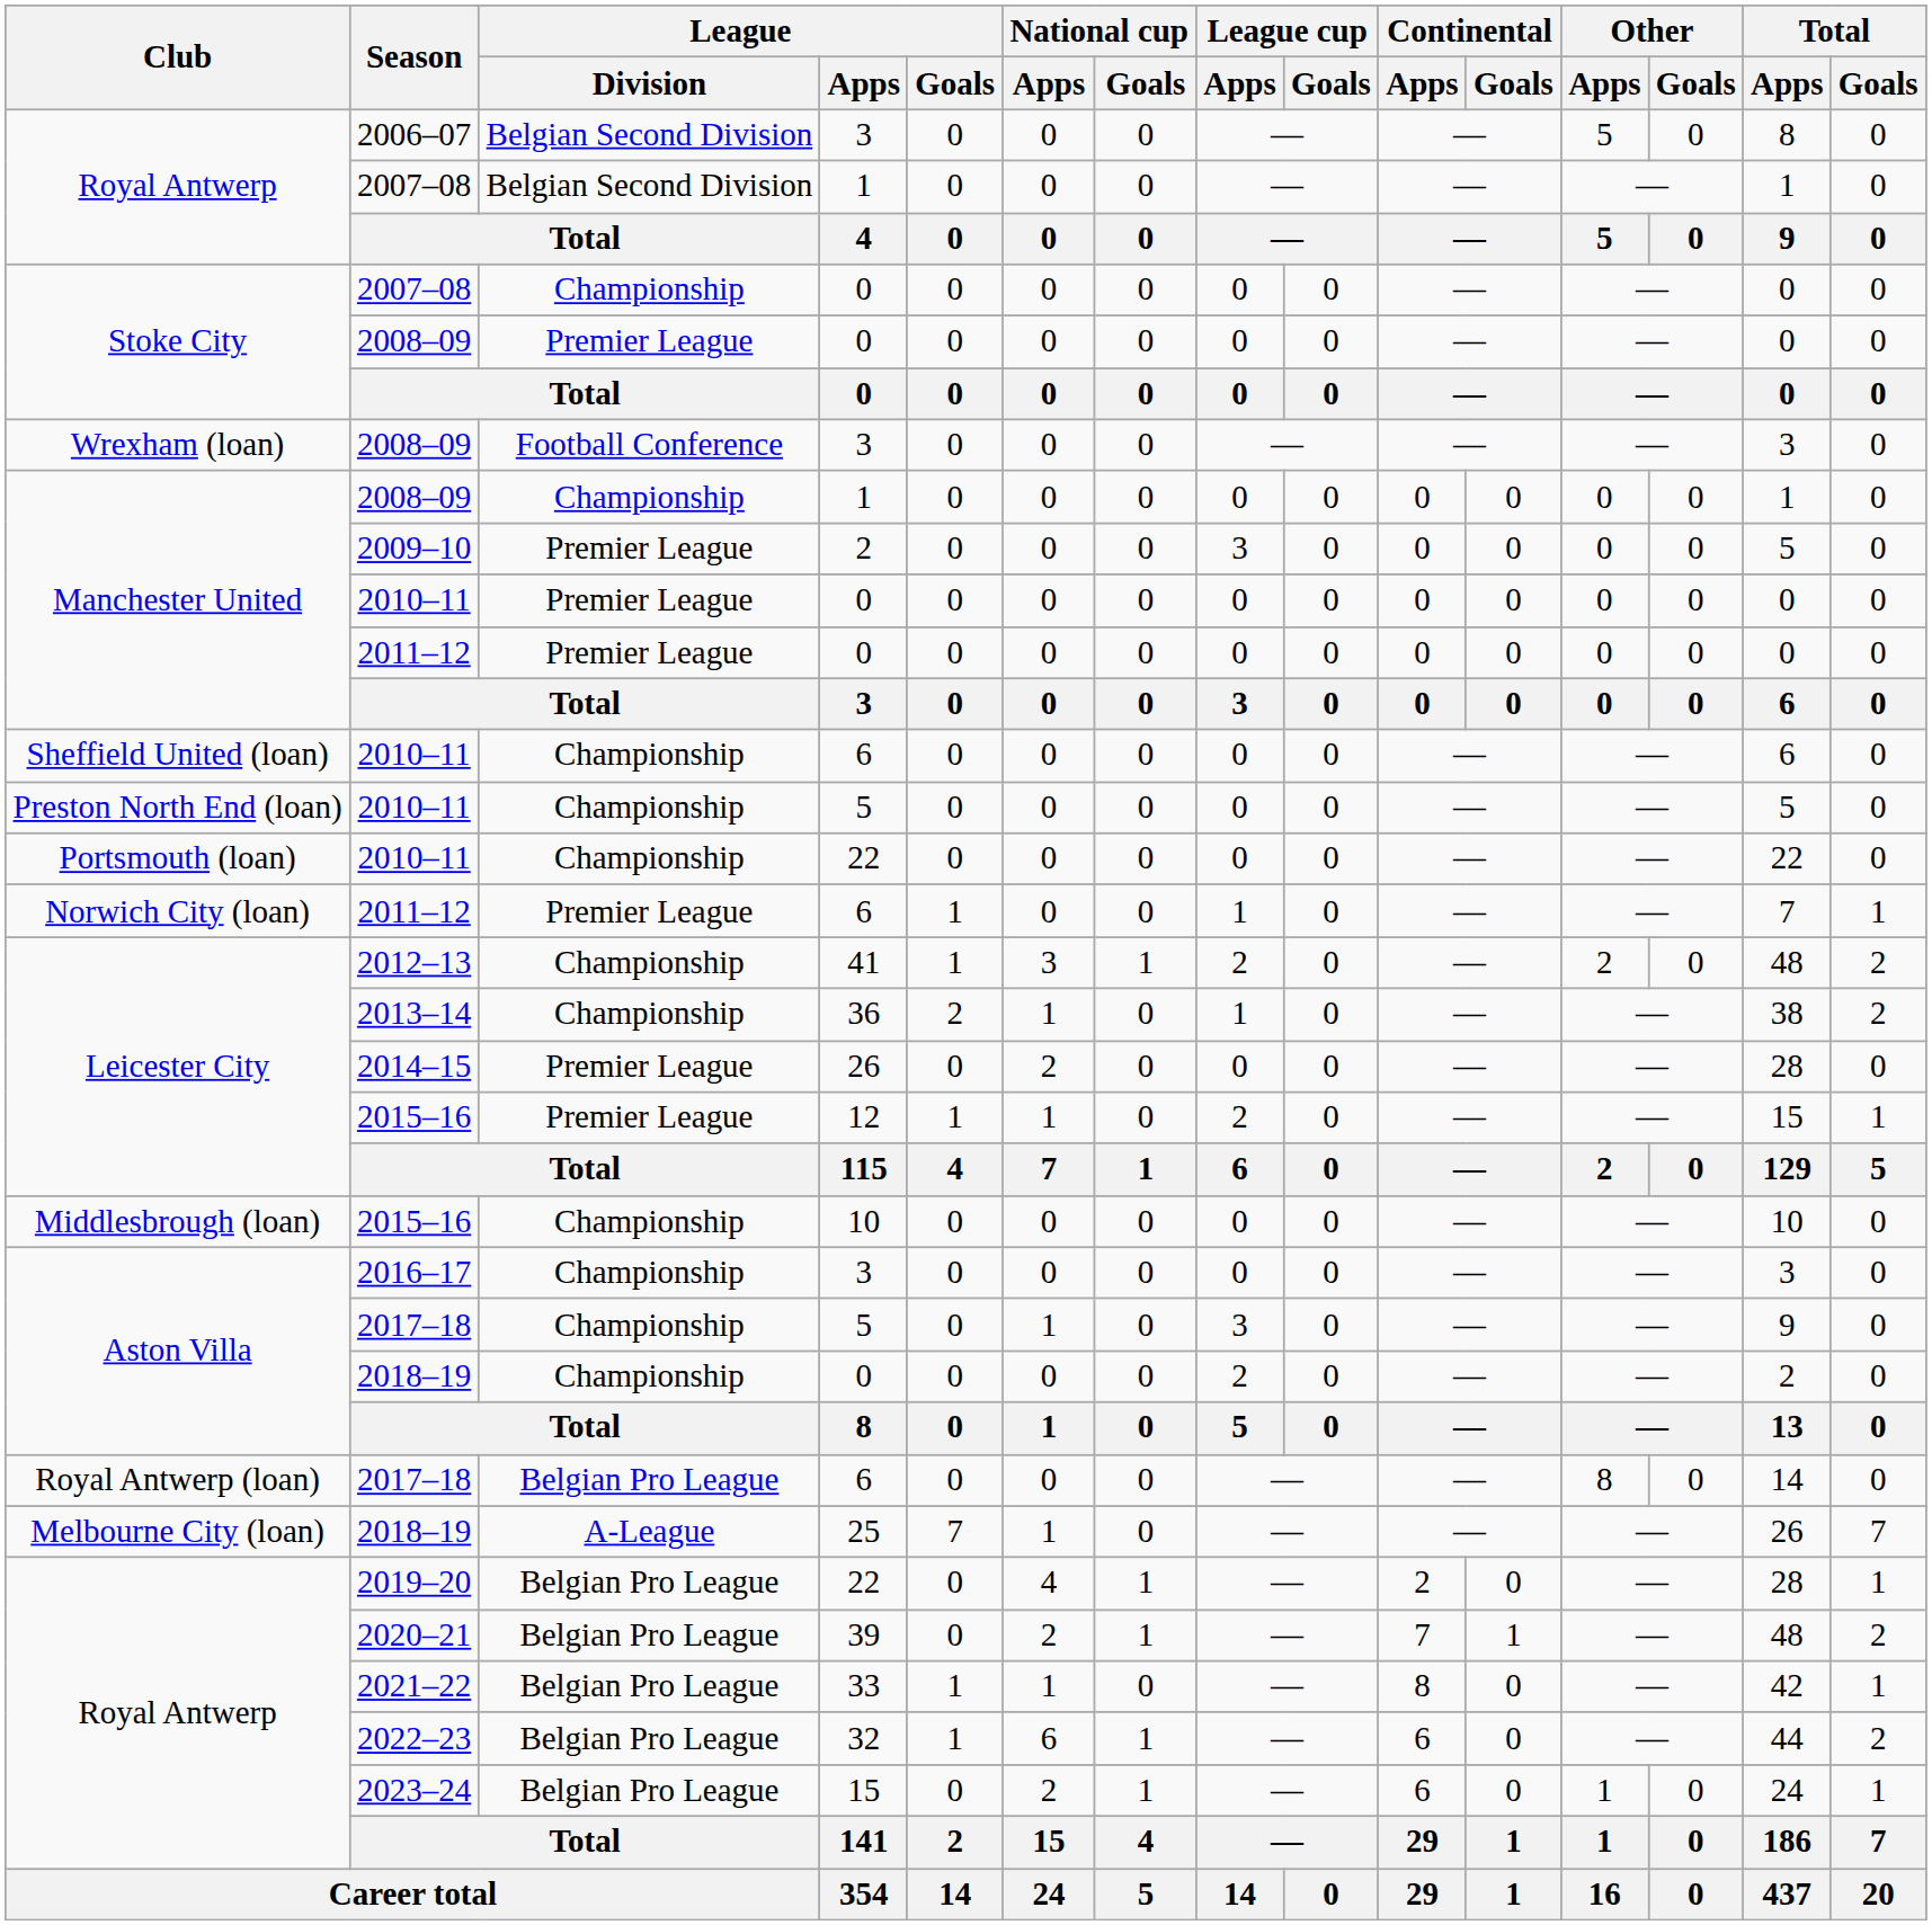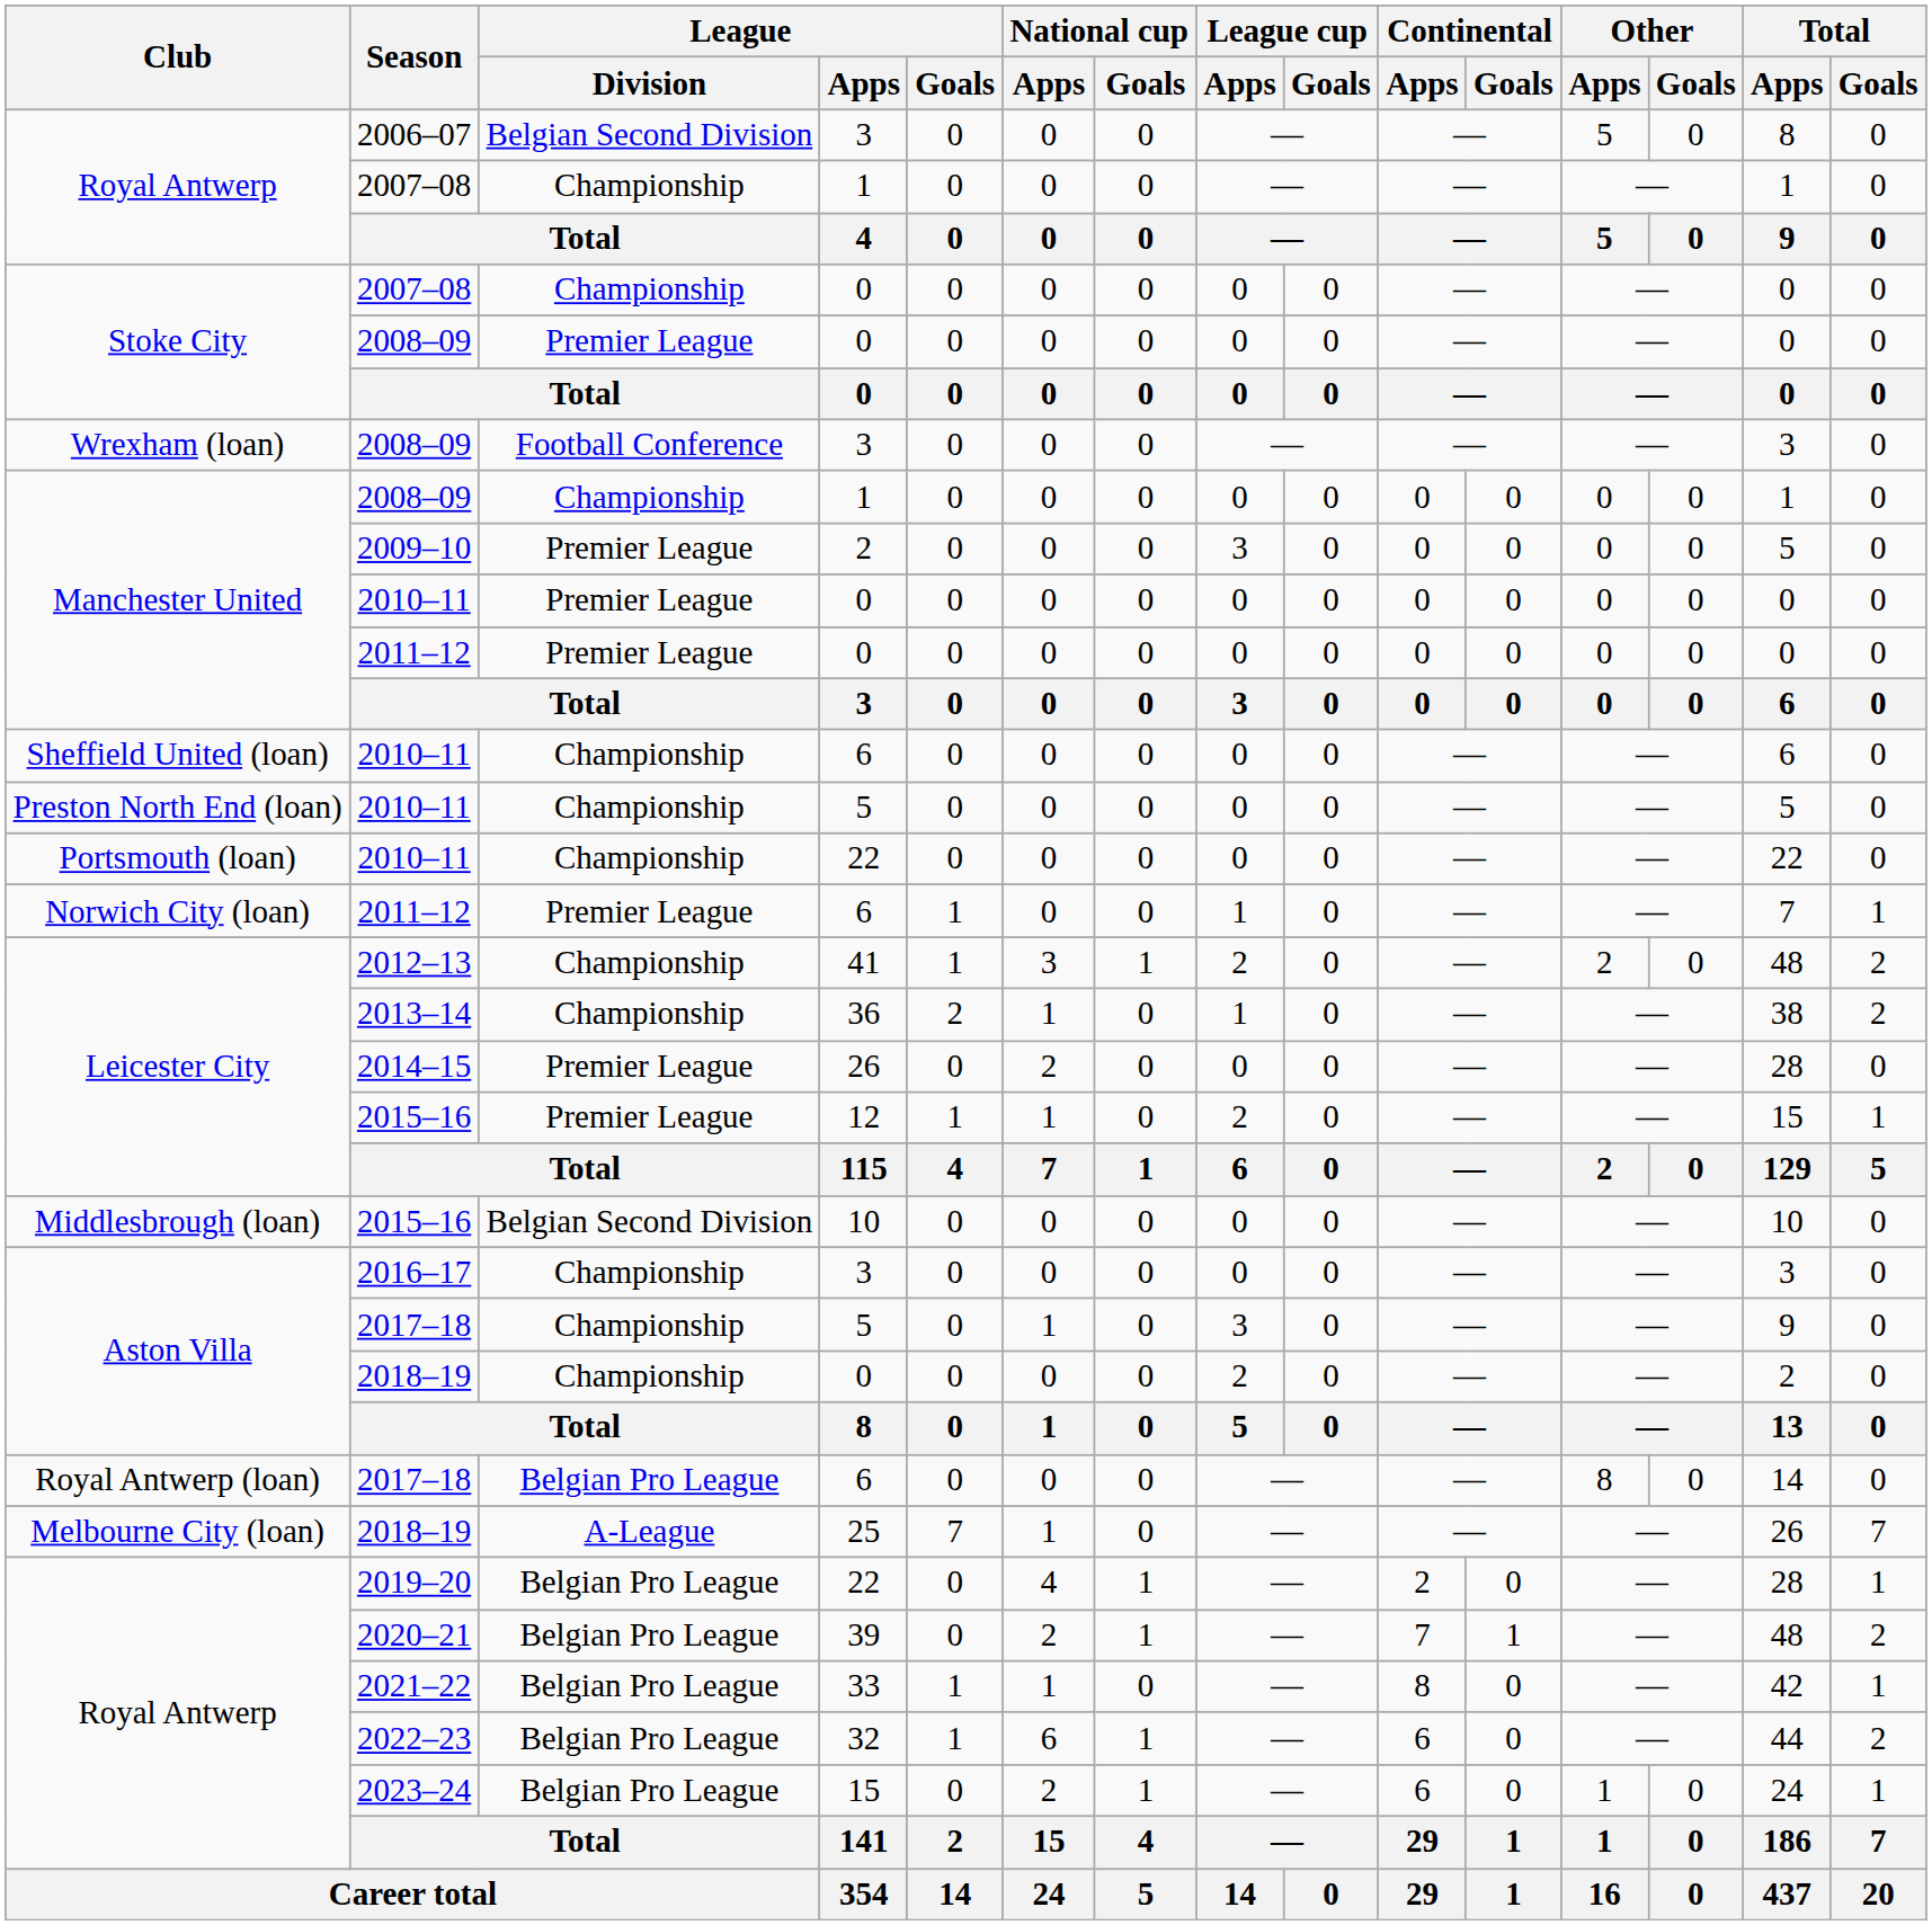2007–08 / 1 | League / Division: Belgian Second Division -> Championship
2015–16 / 10 | League / Division: Championship -> Belgian Second Division
